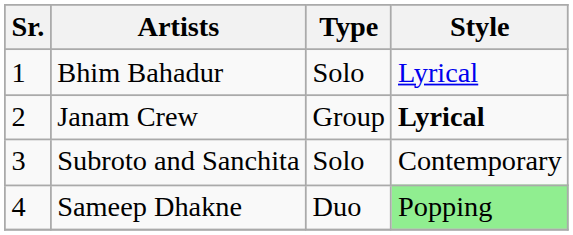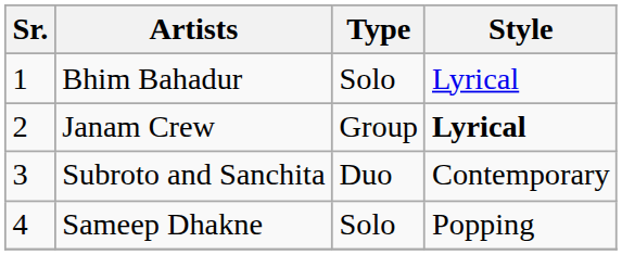Subroto and Sanchita | Type: Solo -> Duo
Sameep Dhakne | Type: Duo -> Solo
Sameep Dhakne | Style: lightgreen background -> no background
